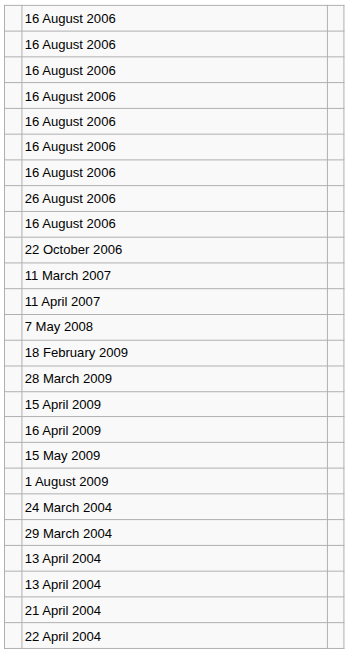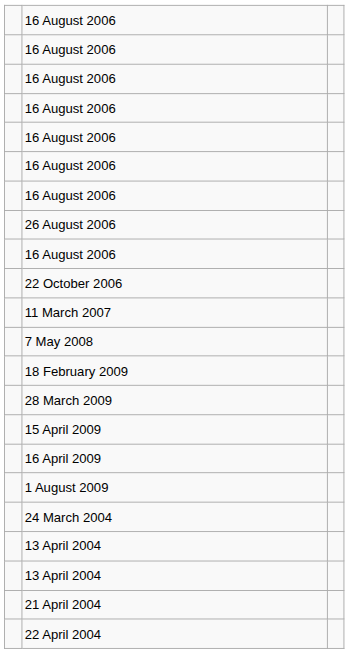- row: 11 April 2007
- row: 15 May 2009
- row: 29 March 2004
